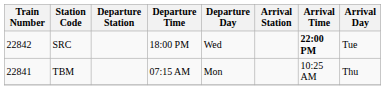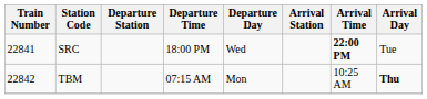SRC | Train Number: 22842 -> 22841
TBM | Train Number: 22841 -> 22842
TBM | Arrival Day: normal -> bold
